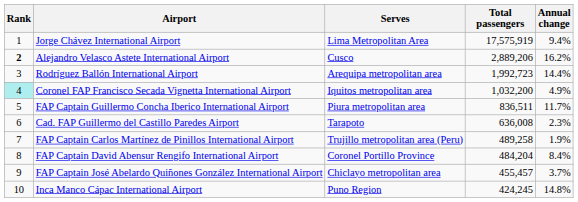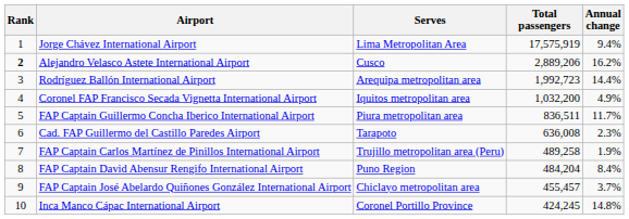Coronel FAP Francisco Secada Vignetta International Airport | Rank: paleturquoise background -> no background
FAP Captain David Abensur Rengifo International Airport | Serves: Coronel Portillo Province -> Puno Region
Inca Manco Cápac International Airport | Serves: Puno Region -> Coronel Portillo Province
